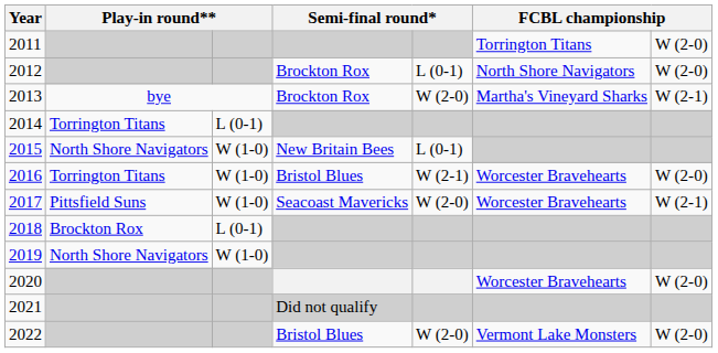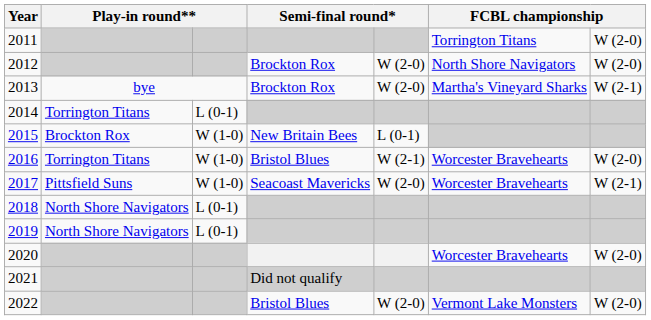2012 | column 5: L (0-1) -> W (2-0)
2015 | column 2: North Shore Navigators -> Brockton Rox
2018 | column 2: Brockton Rox -> North Shore Navigators
2019 | column 3: W (1-0) -> L (0-1)
